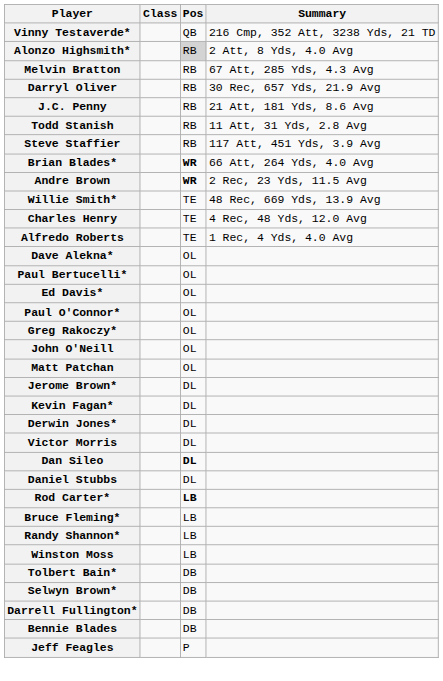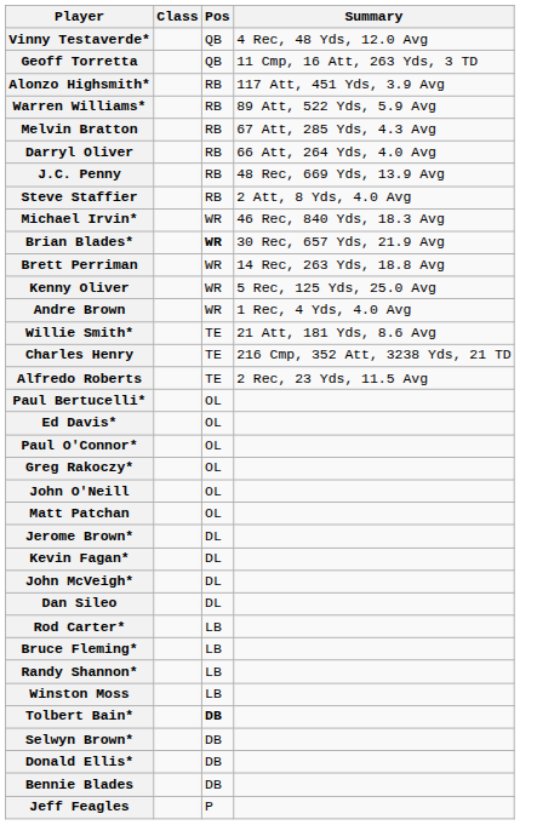Vinny Testaverde* | Summary: 216 Cmp, 352 Att, 3238 Yds, 21 TD -> 4 Rec, 48 Yds, 12.0 Avg
+ row: Geoff Torretta | QB | 11 Cmp, 16 Att, 263 Yds, 3 TD
Alonzo Highsmith* | Pos: lightgrey background -> no background
Alonzo Highsmith* | Summary: 2 Att, 8 Yds, 4.0 Avg -> 117 Att, 451 Yds, 3.9 Avg
+ row: Warren Williams* | RB | 89 Att, 522 Yds, 5.9 Avg
Darryl Oliver | Summary: 30 Rec, 657 Yds, 21.9 Avg -> 66 Att, 264 Yds, 4.0 Avg
J.C. Penny | Summary: 21 Att, 181 Yds, 8.6 Avg -> 48 Rec, 669 Yds, 13.9 Avg
- row: Todd Stanish | RB | 11 Att, 31 Yds, 2.8 Avg
Steve Staffier | Summary: 117 Att, 451 Yds, 3.9 Avg -> 2 Att, 8 Yds, 4.0 Avg
+ row: Michael Irvin* | WR | 46 Rec, 840 Yds, 18.3 Avg
Brian Blades* | Summary: 66 Att, 264 Yds, 4.0 Avg -> 30 Rec, 657 Yds, 21.9 Avg
+ row: Brett Perriman | WR | 14 Rec, 263 Yds, 18.8 Avg
+ row: Kenny Oliver | WR | 5 Rec, 125 Yds, 25.0 Avg
Andre Brown | Pos: bold -> normal
Andre Brown | Summary: 2 Rec, 23 Yds, 11.5 Avg -> 1 Rec, 4 Yds, 4.0 Avg
Willie Smith* | Summary: 48 Rec, 669 Yds, 13.9 Avg -> 21 Att, 181 Yds, 8.6 Avg
Charles Henry | Summary: 4 Rec, 48 Yds, 12.0 Avg -> 216 Cmp, 352 Att, 3238 Yds, 21 TD
Alfredo Roberts | Summary: 1 Rec, 4 Yds, 4.0 Avg -> 2 Rec, 23 Yds, 11.5 Avg
- row: Dave Alekna* | OL
- row: Derwin Jones* | DL
+ row: John McVeigh* | DL
- row: Victor Morris | DL
Dan Sileo | Pos: bold -> normal
- row: Daniel Stubbs | DL
Rod Carter* | Pos: bold -> normal
Tolbert Bain* | Pos: normal -> bold
+ row: Donald Ellis* | DB
- row: Darrell Fullington* | DB
